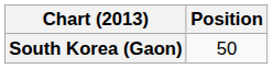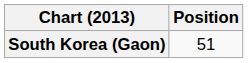South Korea (Gaon) | Position: 50 -> 51
